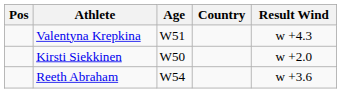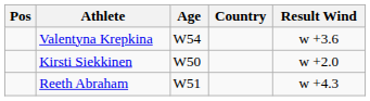Valentyna Krepkina | Age: W51 -> W54
Valentyna Krepkina | Result Wind: w +4.3 -> w +3.6
Reeth Abraham | Age: W54 -> W51
Reeth Abraham | Result Wind: w +3.6 -> w +4.3
